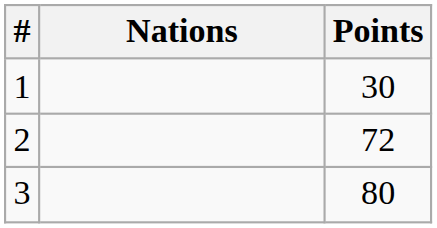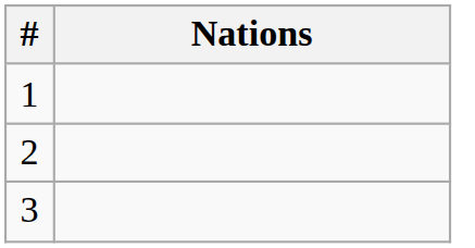- column: Points | 30 | 72 | 80
